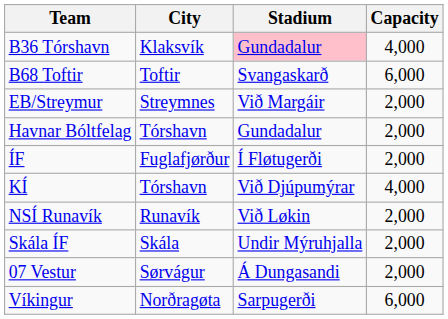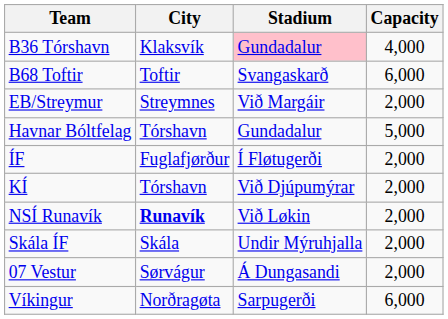Havnar Bóltfelag | Capacity: 2,000 -> 5,000
KÍ | Capacity: 4,000 -> 2,000
NSÍ Runavík | City: normal -> bold
